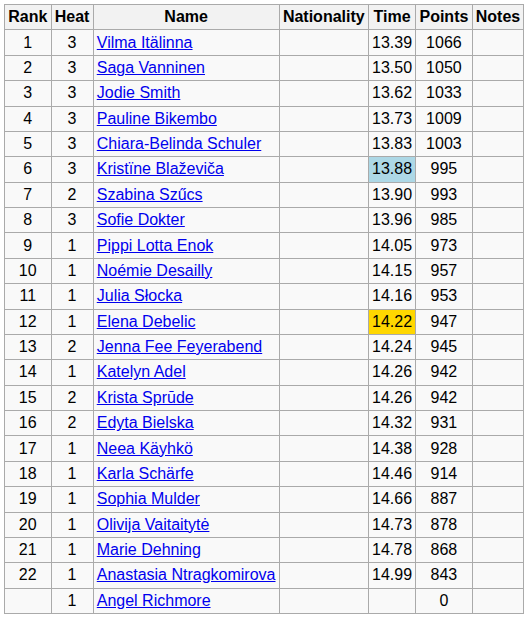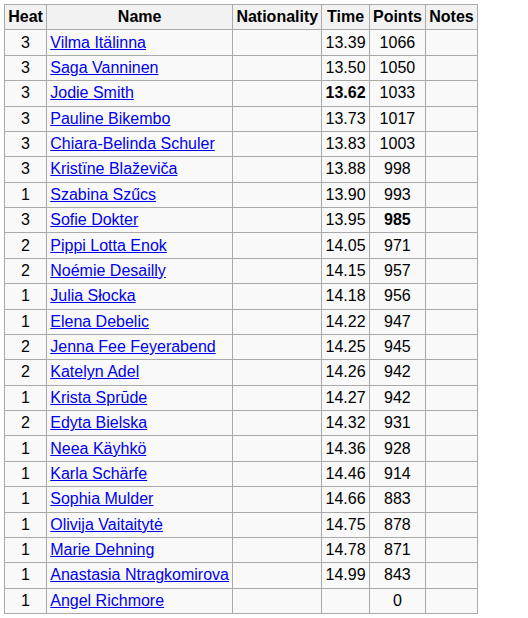- column: Rank | 1 | 2 | 3 | 4 | 5 | 6 | 7 | 8 | 9 | 10 | 11 | 12 | 13 | 14 | 15 | 16 | 17 | 18 | 19 | 20 | 21 | 22
Jodie Smith | Time: normal -> bold
Pauline Bikembo | Points: 1009 -> 1017
Kristïne Blaževiča | Time: lightblue background -> no background
Kristïne Blaževiča | Points: 995 -> 998
Szabina Szűcs | Heat: 2 -> 1
Sofie Dokter | Time: 13.96 -> 13.95
Sofie Dokter | Points: normal -> bold
Pippi Lotta Enok | Heat: 1 -> 2
Pippi Lotta Enok | Points: 973 -> 971
Noémie Desailly | Heat: 1 -> 2
Julia Słocka | Time: 14.16 -> 14.18
Julia Słocka | Points: 953 -> 956
Elena Debelic | Time: gold background -> no background
Jenna Fee Feyerabend | Time: 14.24 -> 14.25
Katelyn Adel | Heat: 1 -> 2
Krista Sprūde | Heat: 2 -> 1
Krista Sprūde | Time: 14.26 -> 14.27
Neea Käyhkö | Time: 14.38 -> 14.36
Sophia Mulder | Points: 887 -> 883
Olivija Vaitaitytė | Time: 14.73 -> 14.75
Marie Dehning | Points: 868 -> 871
